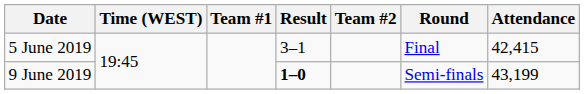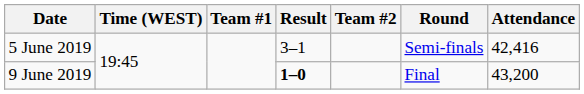5 June 2019 | Round: Final -> Semi-finals
5 June 2019 | Attendance: 42,415 -> 42,416
9 June 2019 | Round: Semi-finals -> Final
9 June 2019 | Attendance: 43,199 -> 43,200
